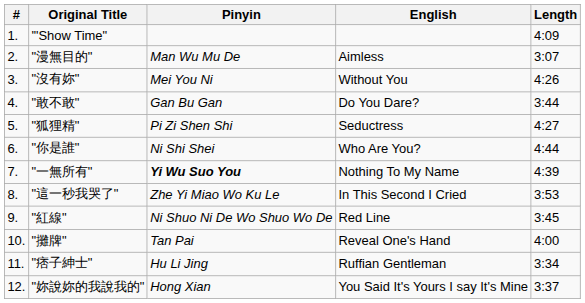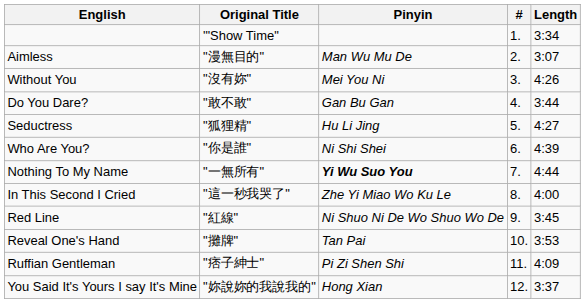columns swapped: # <-> English
'"Show Time" | Length: 4:09 -> 3:34
"狐狸精" | Pinyin: Pi Zi Shen Shi -> Hu Li Jing
"你是誰" | Length: 4:44 -> 4:39
"一無所有" | Length: 4:39 -> 4:44
"這一秒我哭了" | Length: 3:53 -> 4:00
"攤牌" | Length: 4:00 -> 3:53
"痞子紳士" | Pinyin: Hu Li Jing -> Pi Zi Shen Shi
"痞子紳士" | Length: 3:34 -> 4:09
